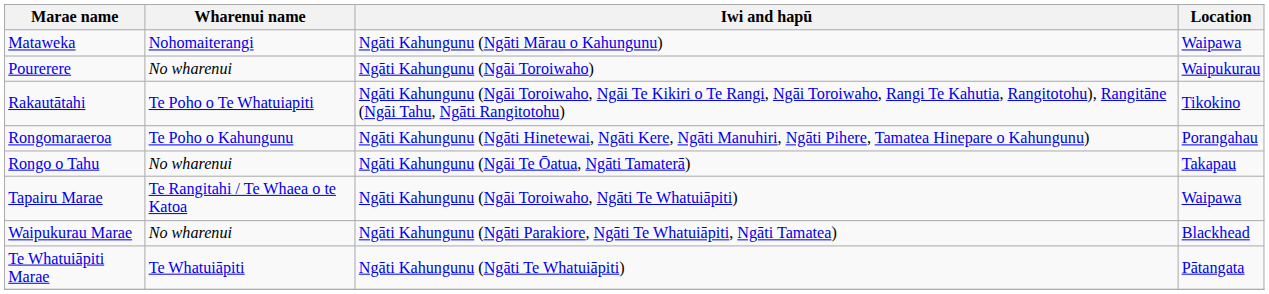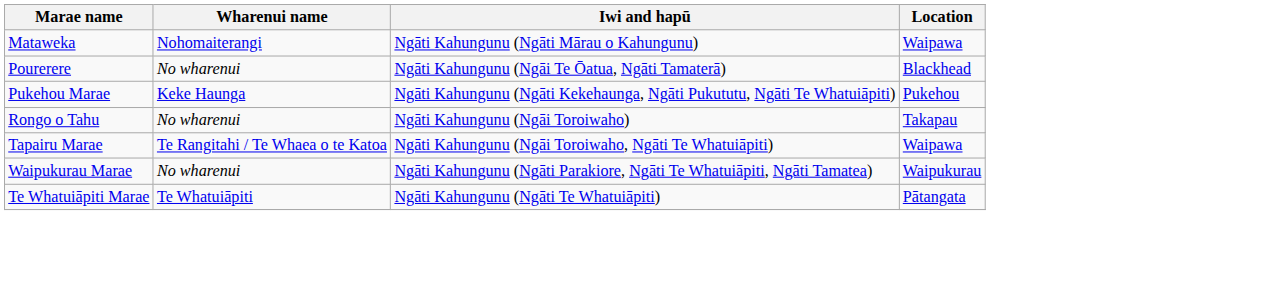Pourerere | Iwi and hapū: Ngāti Kahungunu (Ngāi Toroiwaho) -> Ngāti Kahungunu (Ngāi Te Ōatua, Ngāti Tamaterā)
Pourerere | Location: Waipukurau -> Blackhead
+ row: Pukehou Marae | Keke Haunga | Ngāti Kahungunu (Ngāti Kekehaunga, Ngāti Pukututu, Ngāti Te Whatuiāpiti) | Pukehou
- row: Rakautātahi | Te Poho o Te Whatuiapiti | Ngāti Kahungunu (Ngāi Toroiwaho, Ngāi Te Kikiri o Te Rangi, Ngāi Toroiwaho, Rangi Te Kahutia, Rangitotohu), Rangitāne (Ngāi Tahu, Ngāti Rangitotohu) | Tikokino
- row: Rongomaraeroa | Te Poho o Kahungunu | Ngāti Kahungunu (Ngāti Hinetewai, Ngāti Kere, Ngāti Manuhiri, Ngāti Pihere, Tamatea Hinepare o Kahungunu) | Porangahau
Rongo o Tahu | Iwi and hapū: Ngāti Kahungunu (Ngāi Te Ōatua, Ngāti Tamaterā) -> Ngāti Kahungunu (Ngāi Toroiwaho)
Waipukurau Marae | Location: Blackhead -> Waipukurau
